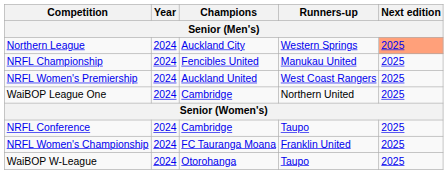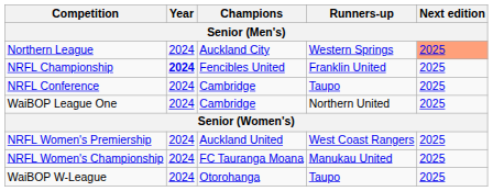NRFL Championship | Year: normal -> bold
NRFL Championship | Runners-up: Manukau United -> Franklin United
rows swapped: NRFL Conference <-> NRFL Women's Premiership
NRFL Women's Championship | Runners-up: Franklin United -> Manukau United
